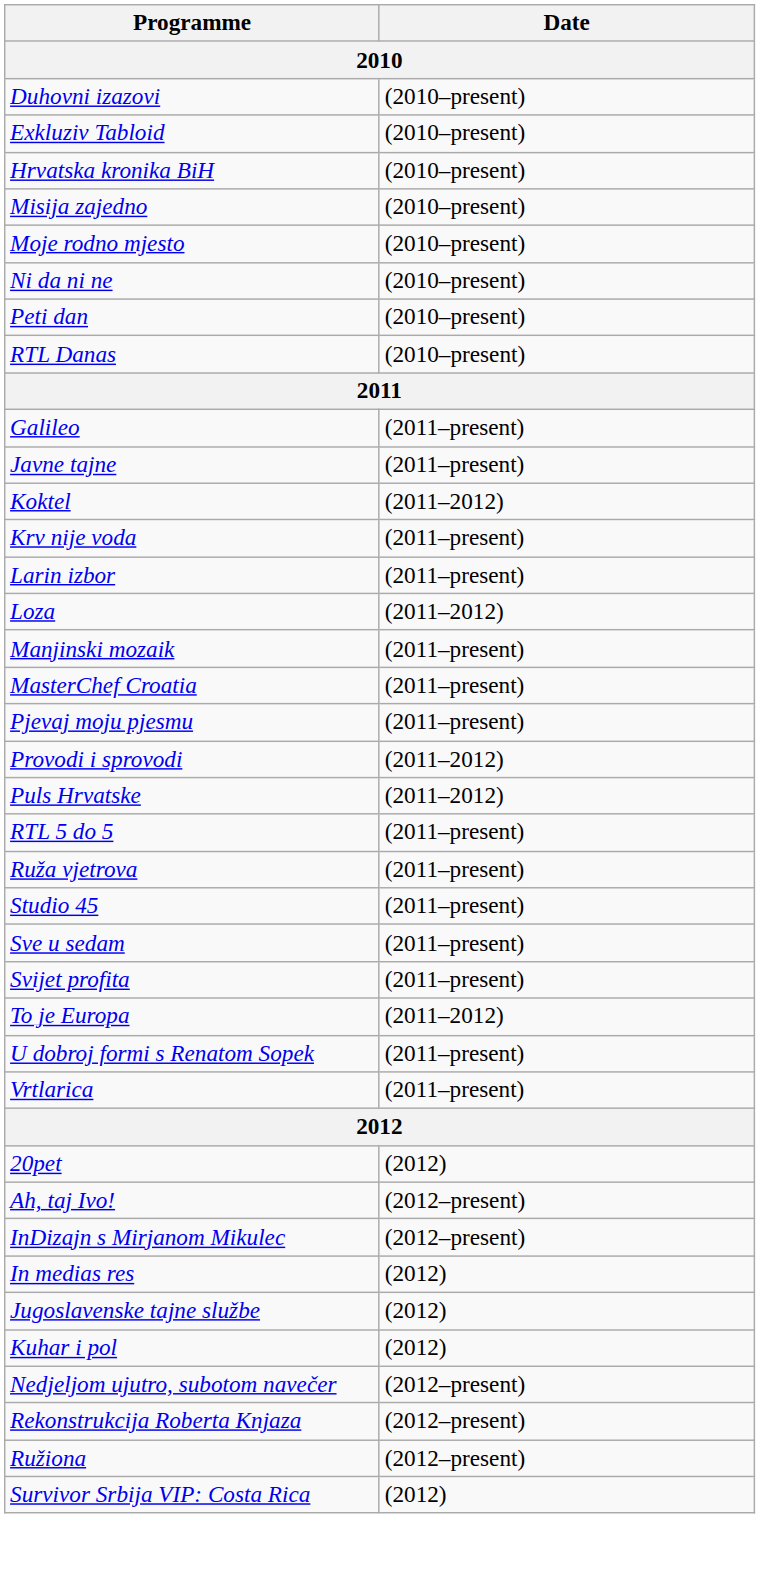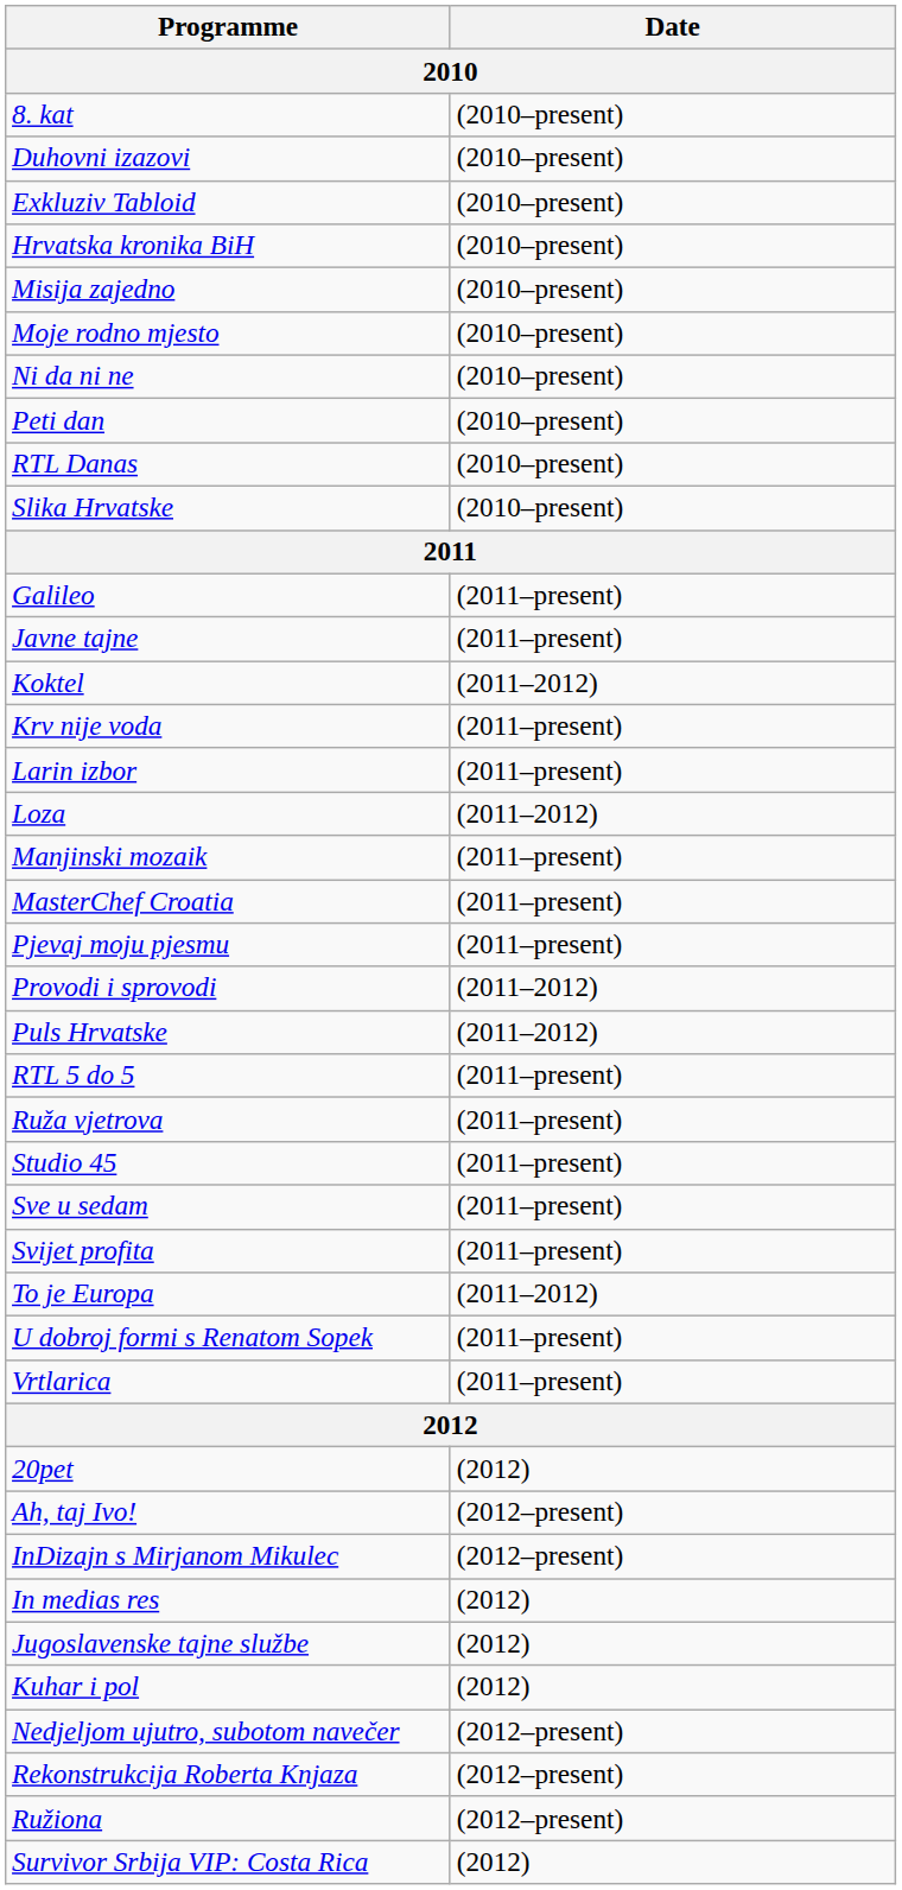+ row: 8. kat | (2010–present)
+ row: Slika Hrvatske | (2010–present)
